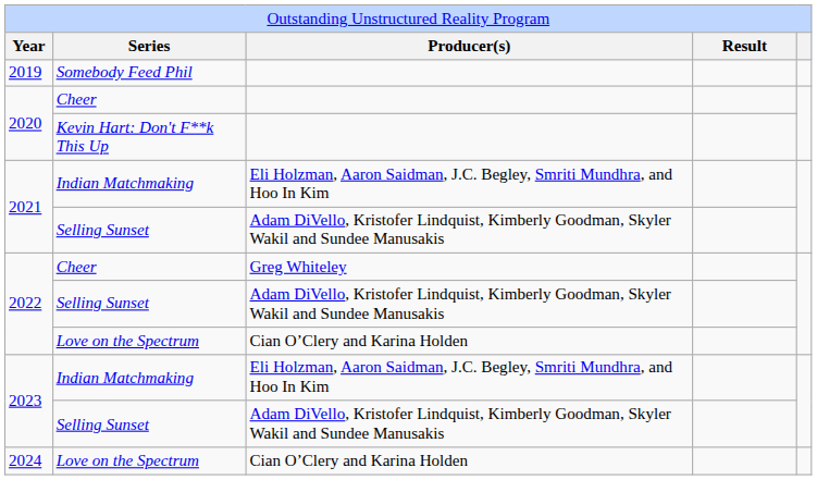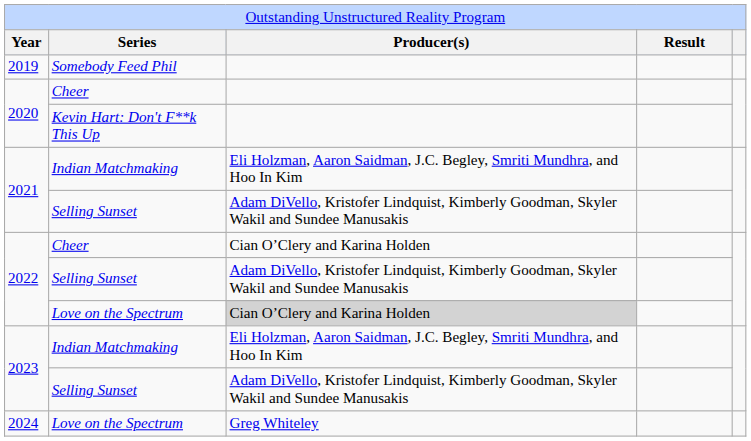2022 / Cheer | column 3: Greg Whiteley -> Cian O’Clery and Karina Holden
2022 / Love on the Spectrum | column 3: no background -> lightgrey background
2024 | column 3: Cian O’Clery and Karina Holden -> Greg Whiteley
